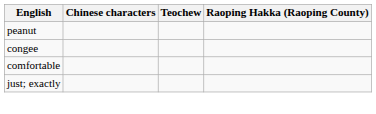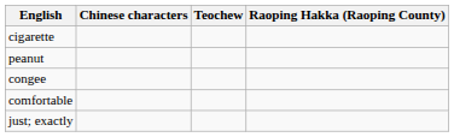+ row: cigarette
